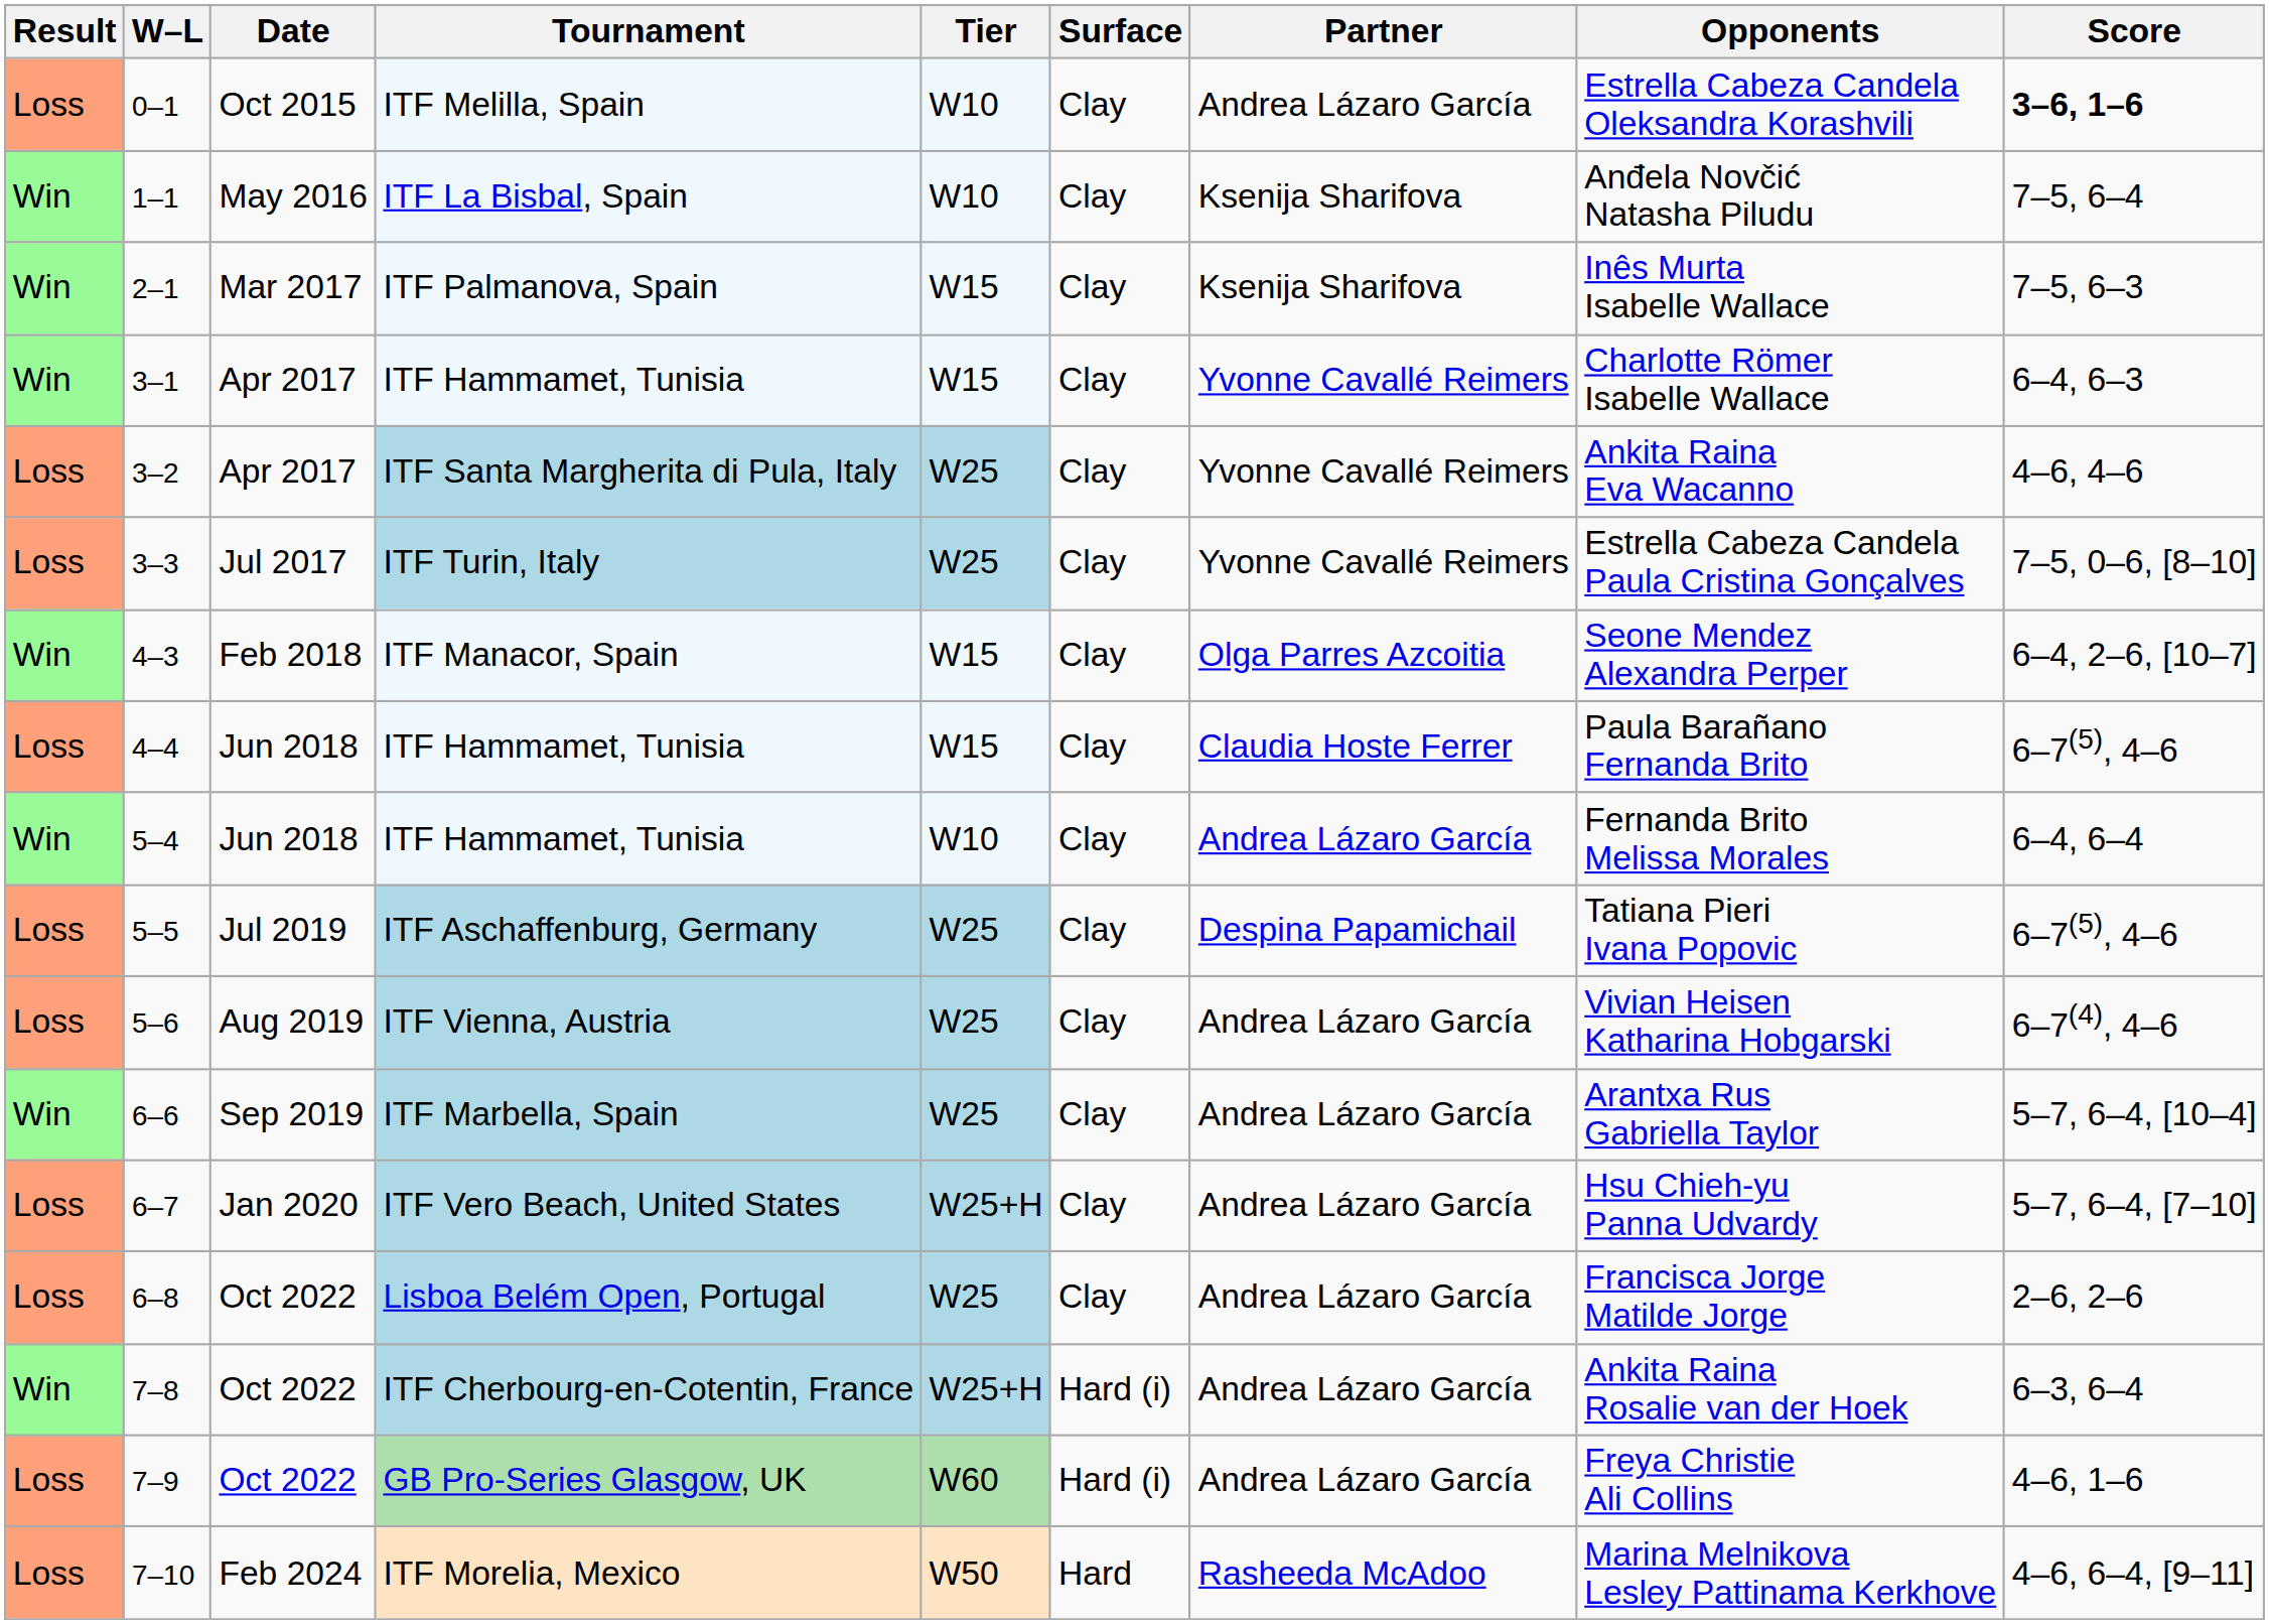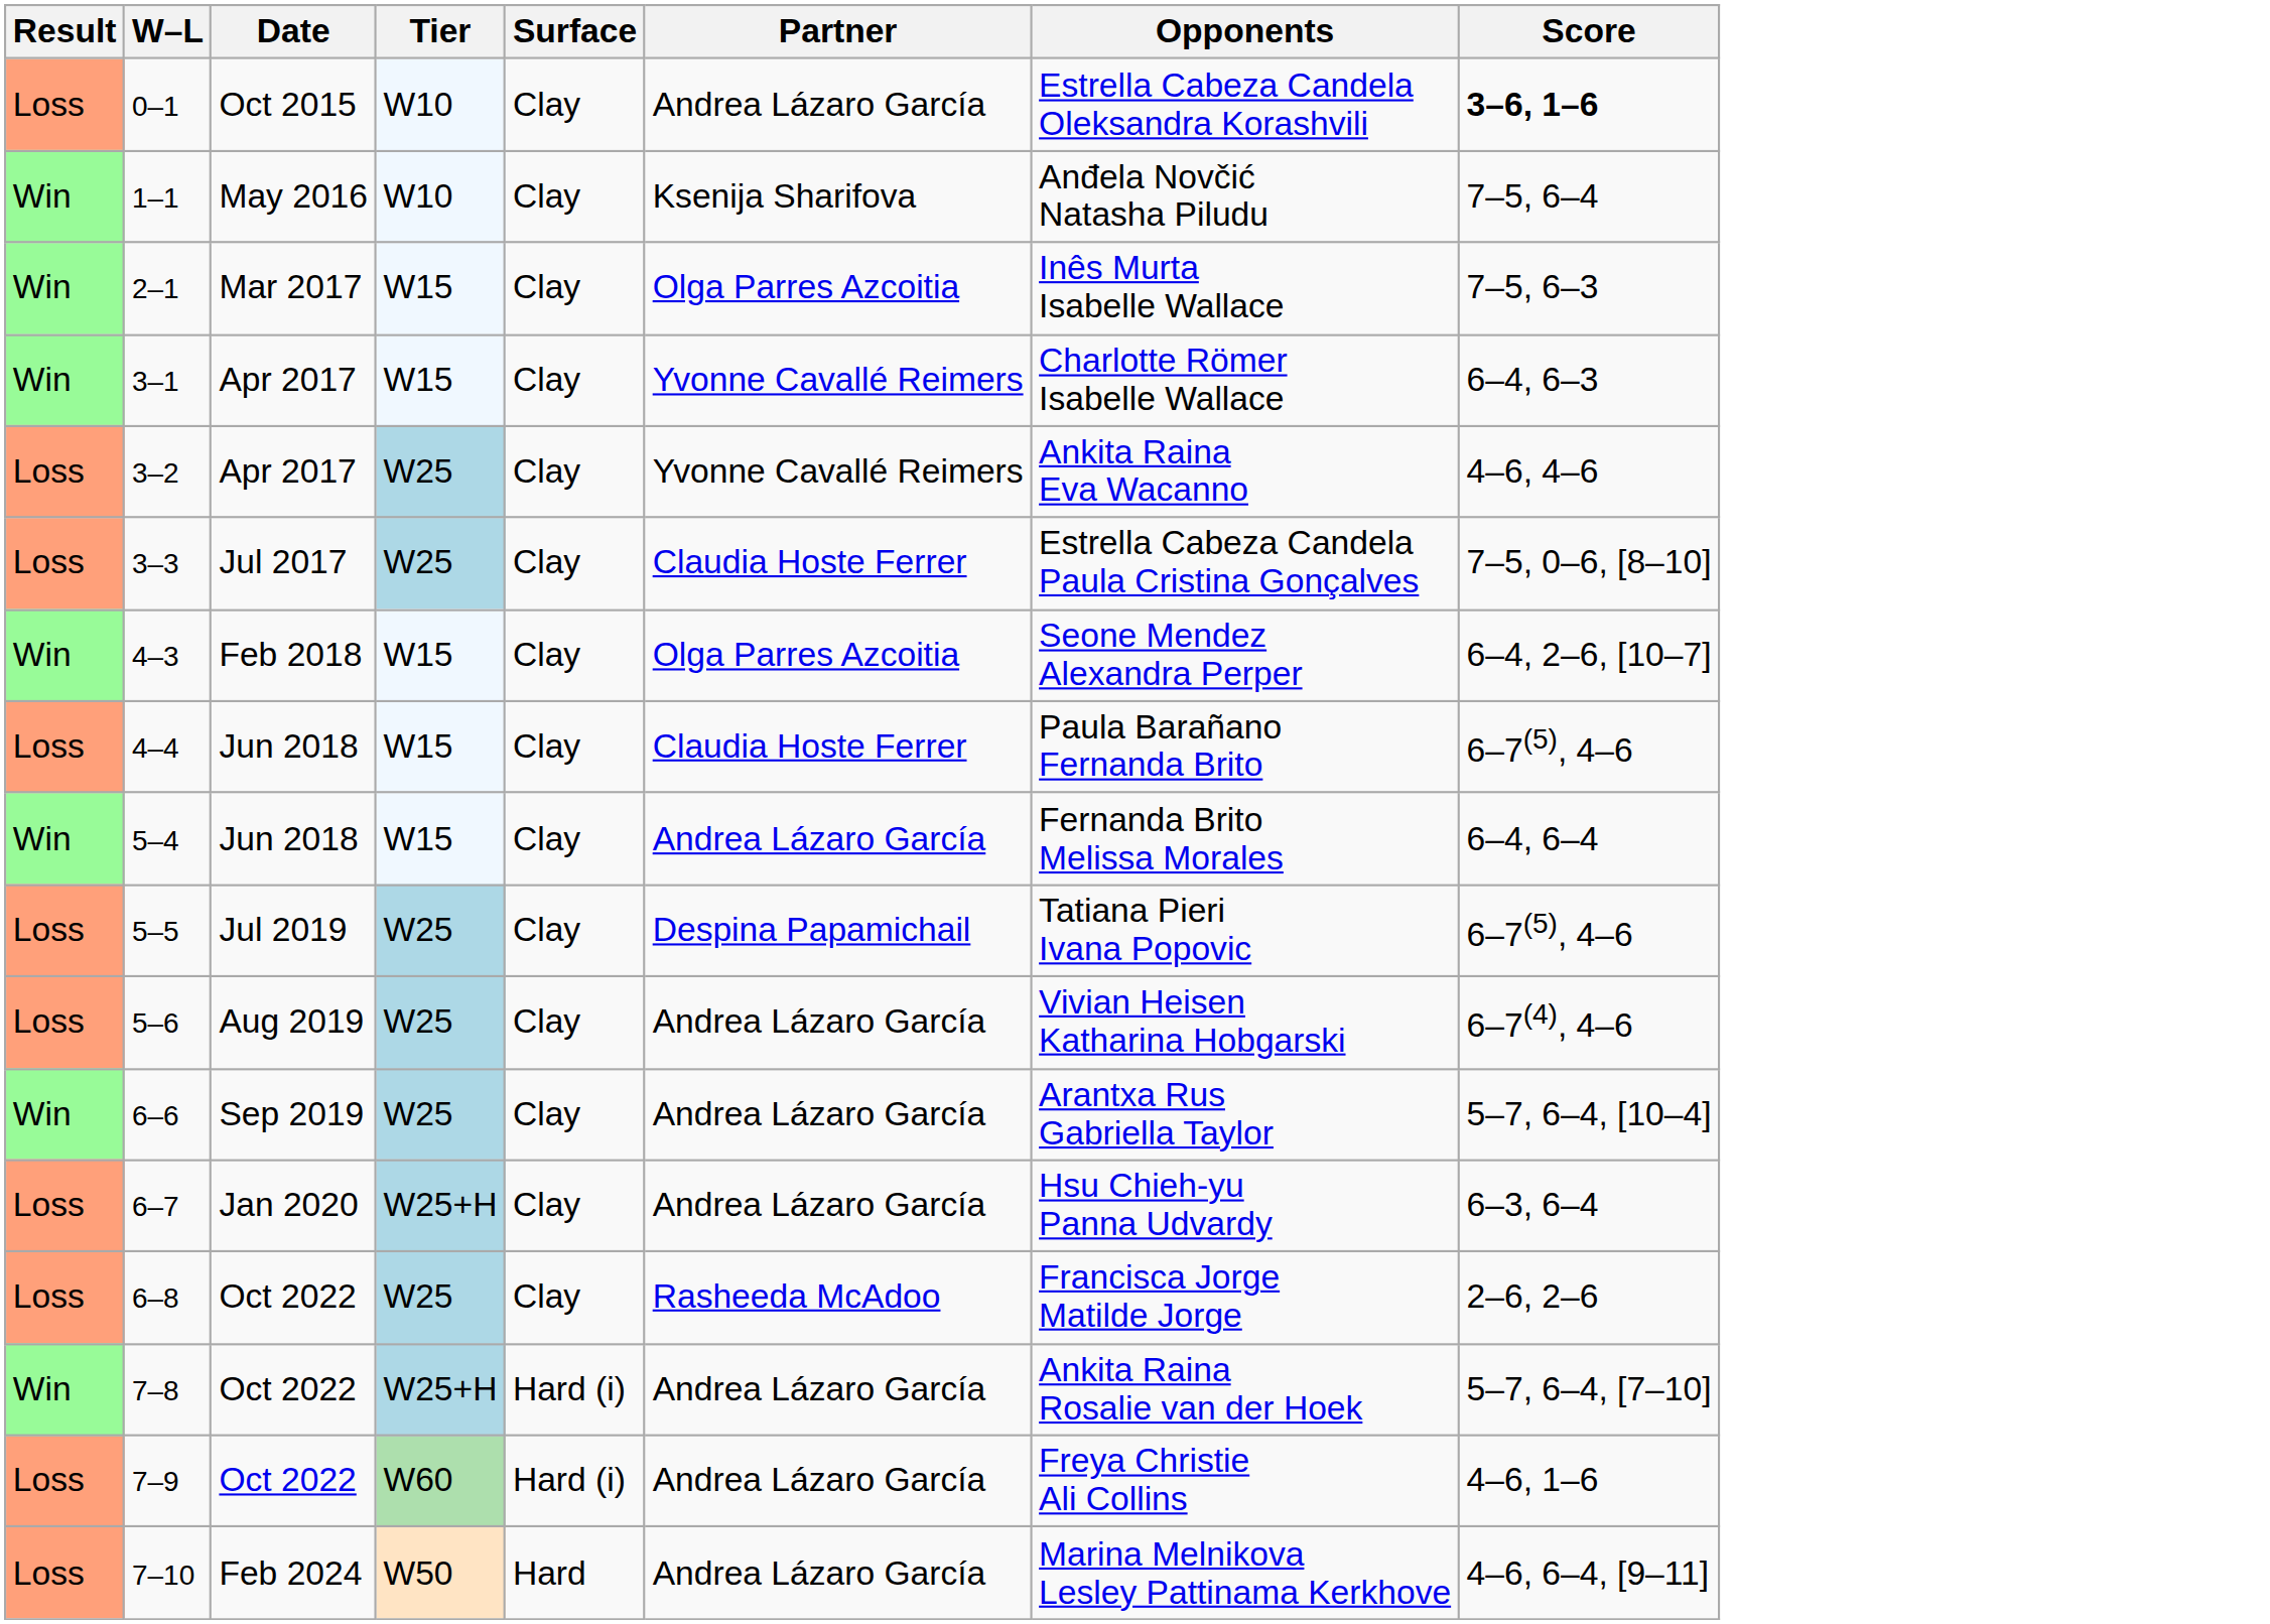- column: Tournament | ITF Melilla, Spain | ITF La Bisbal, Spain | ITF Palmanova, Spain | ITF Hammamet, Tunisia | ITF Santa Margherita di Pula, Italy | ITF Turin, Italy | ITF Manacor, Spain | ITF Hammamet, Tunisia | ITF Hammamet, Tunisia | ITF Aschaffenburg, Germany | ITF Vienna, Austria | ITF Marbella, Spain | ITF Vero Beach, United States | Lisboa Belém Open, Portugal | ITF Cherbourg-en-Cotentin, France | GB Pro-Series Glasgow, UK | ITF Morelia, Mexico
2–1 | Partner: Ksenija Sharifova -> Olga Parres Azcoitia
3–3 | Partner: Yvonne Cavallé Reimers -> Claudia Hoste Ferrer
5–4 | Tier: W10 -> W15
6–7 | Score: 5–7, 6–4, [7–10] -> 6–3, 6–4
6–8 | Partner: Andrea Lázaro García -> Rasheeda McAdoo
7–8 | Score: 6–3, 6–4 -> 5–7, 6–4, [7–10]
7–10 | Partner: Rasheeda McAdoo -> Andrea Lázaro García
